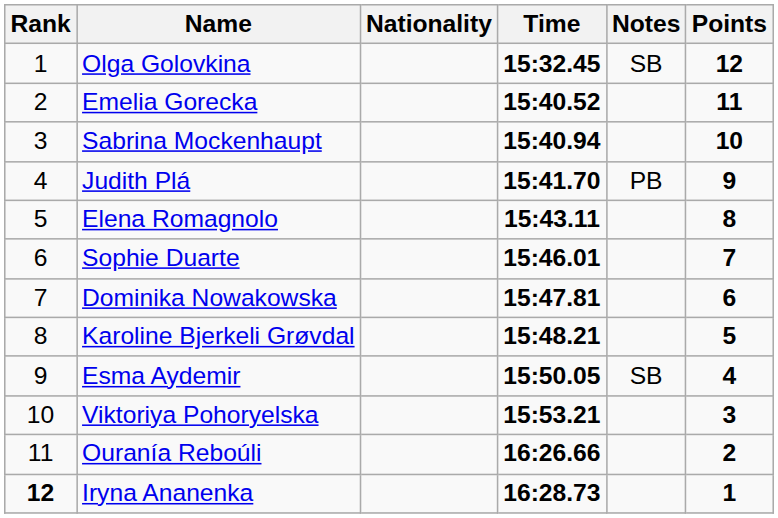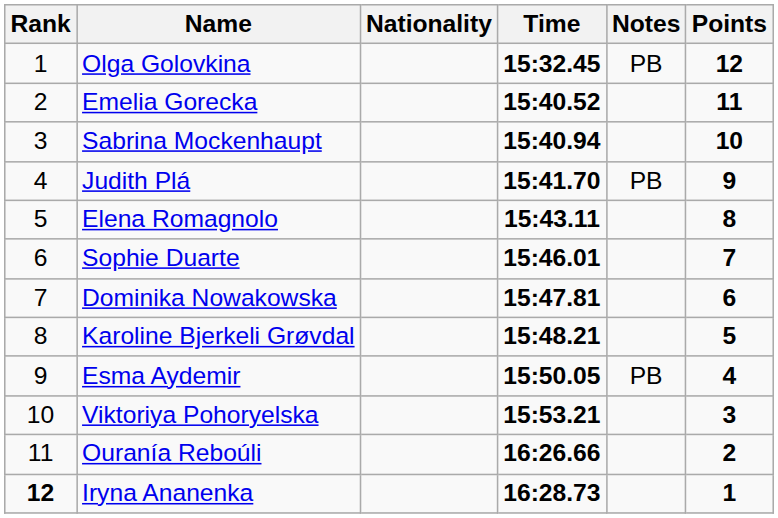Olga Golovkina | Notes: SB -> PB
Esma Aydemir | Notes: SB -> PB
